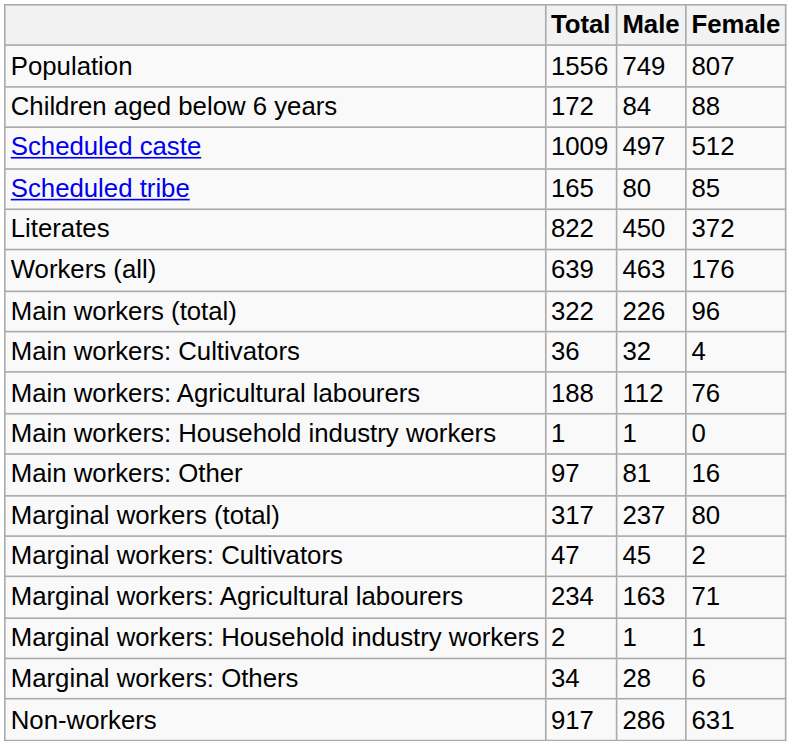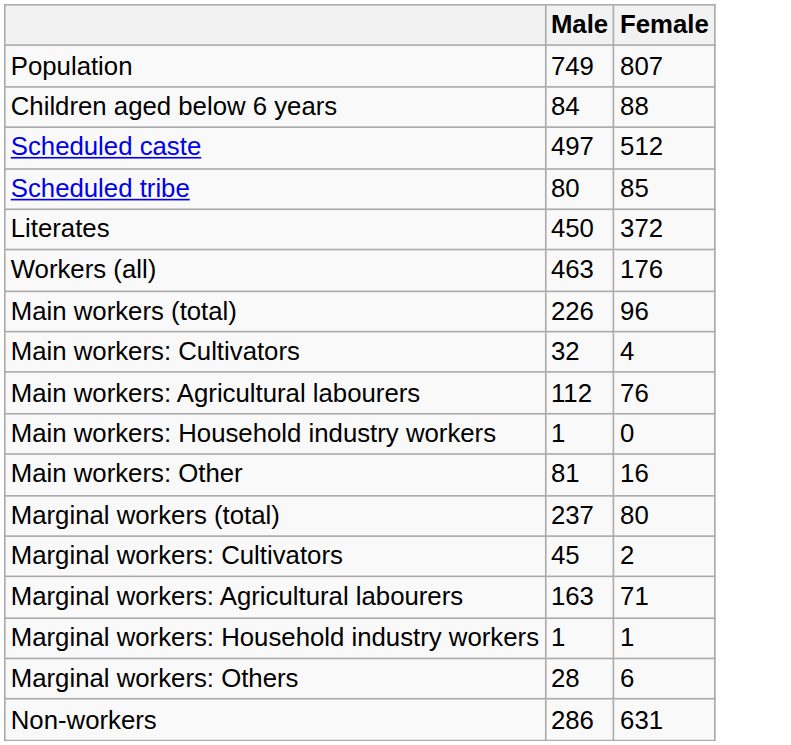- column: Total | 1556 | 172 | 1009 | 165 | 822 | 639 | 322 | 36 | 188 | 1 | 97 | 317 | 47 | 234 | 2 | 34 | 917
